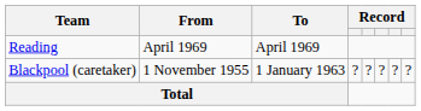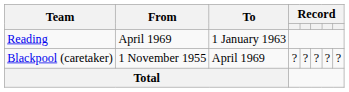Reading | To: April 1969 -> 1 January 1963
Blackpool (caretaker) | To: 1 January 1963 -> April 1969
